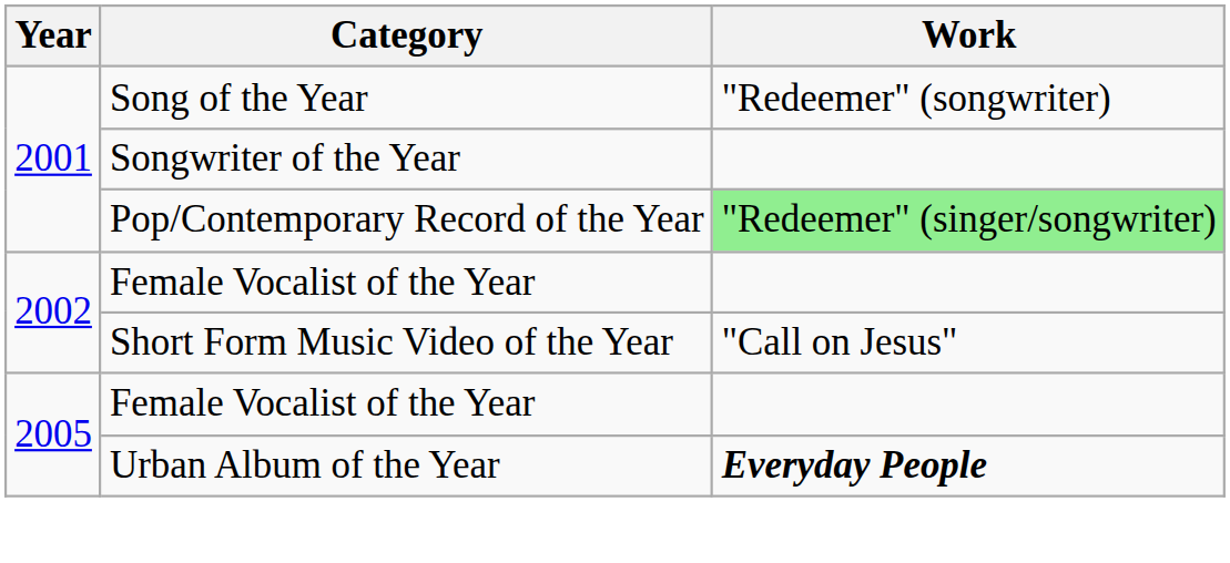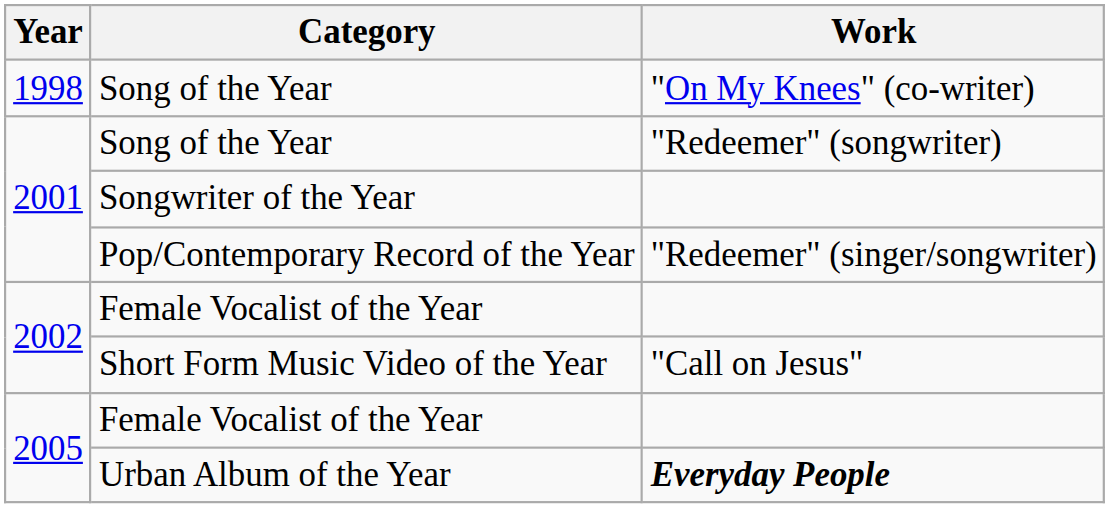+ row: 1998 | Song of the Year | "On My Knees" (co-writer)
Pop/Contemporary Record of the Year | Work: lightgreen background -> no background
